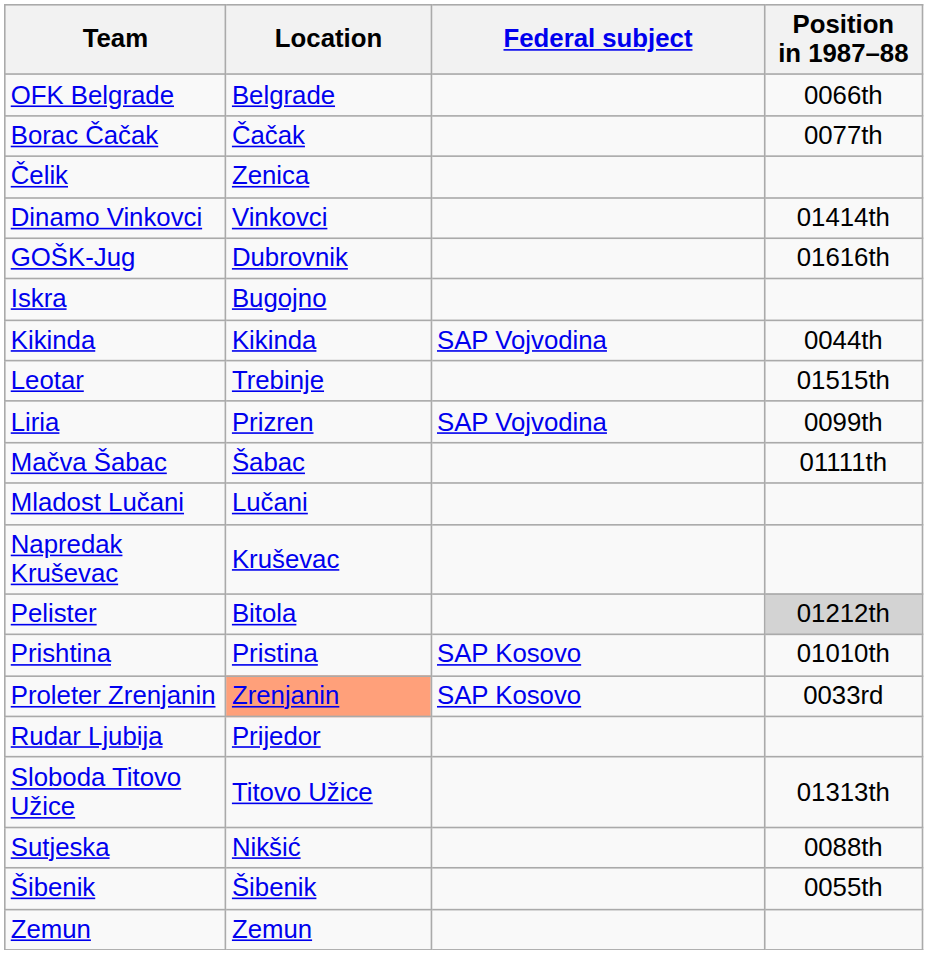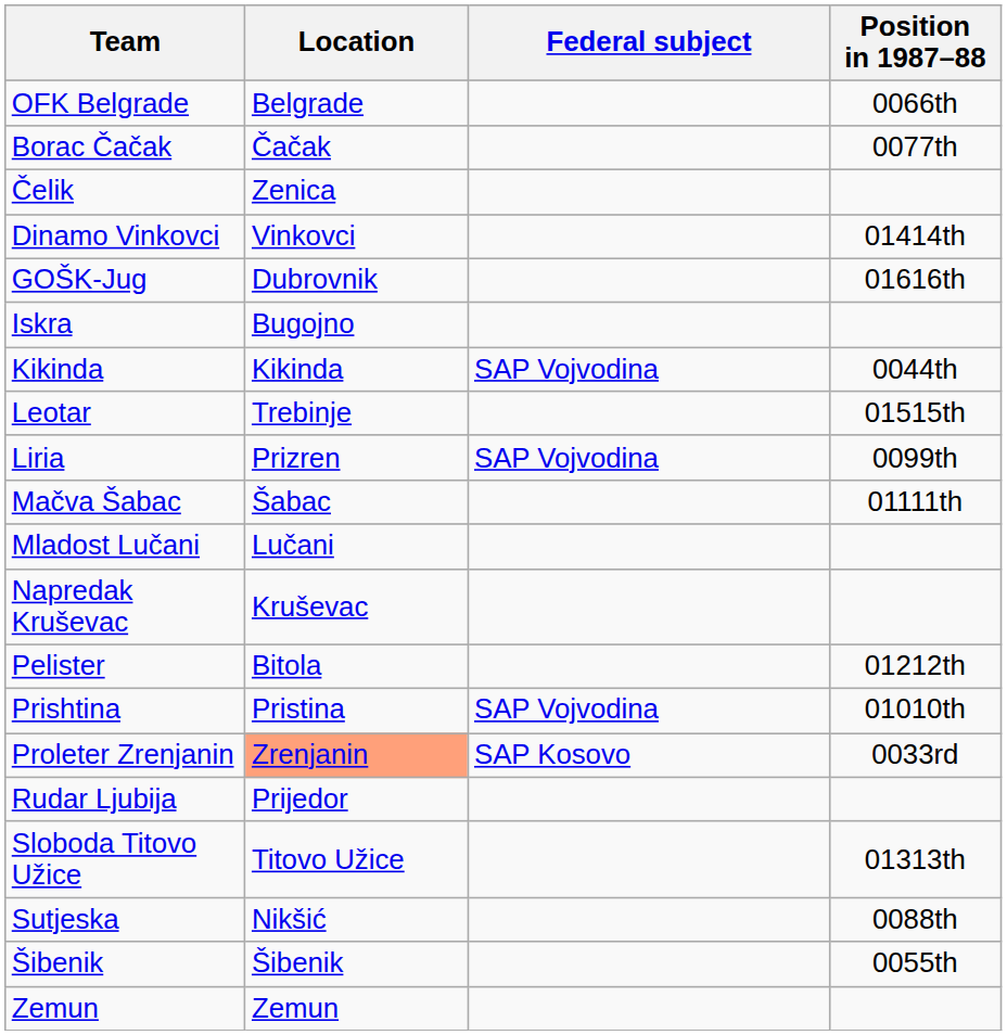Pelister | Position in 1987–88: lightgrey background -> no background
Prishtina | Federal subject: SAP Kosovo -> SAP Vojvodina
